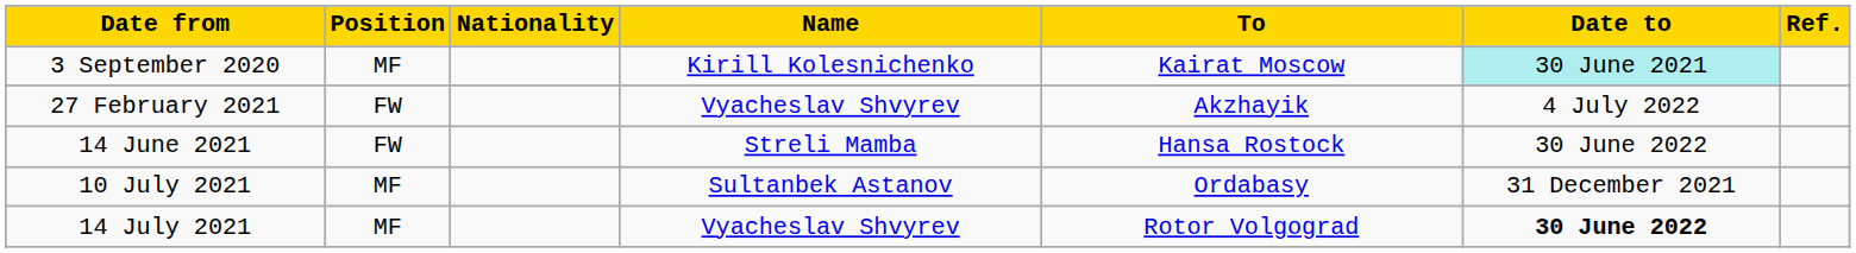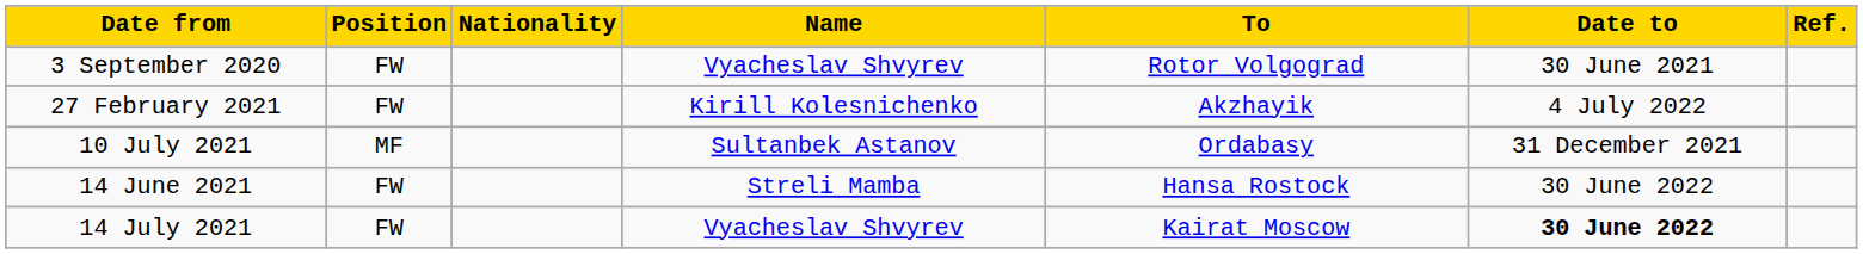3 September 2020 | Position: MF -> FW
3 September 2020 | Name: Kirill Kolesnichenko -> Vyacheslav Shvyrev
3 September 2020 | To: Kairat Moscow -> Rotor Volgograd
3 September 2020 | Date to: paleturquoise background -> no background
27 February 2021 | Name: Vyacheslav Shvyrev -> Kirill Kolesnichenko
rows swapped: 14 June 2021 <-> 10 July 2021
14 July 2021 | Position: MF -> FW
14 July 2021 | To: Rotor Volgograd -> Kairat Moscow
